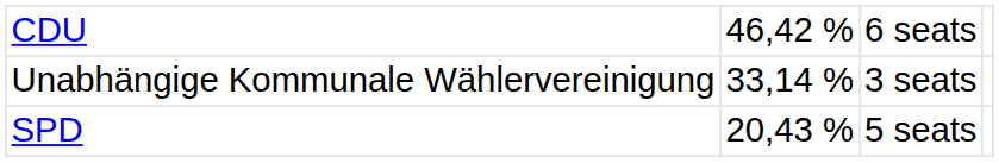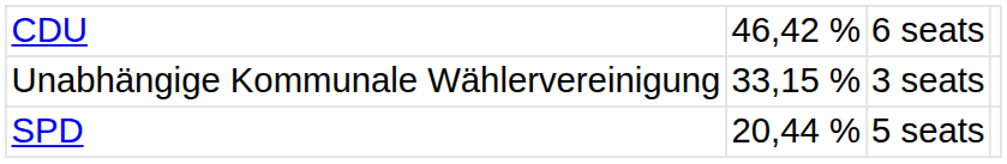Unabhängige Kommunale Wählervereinigung | column 2: 33,14 % -> 33,15 %
SPD | column 2: 20,43 % -> 20,44 %
